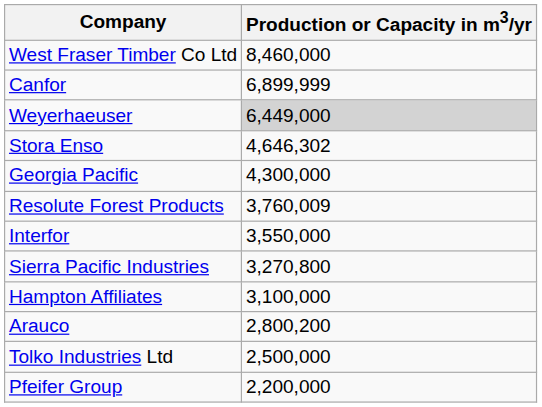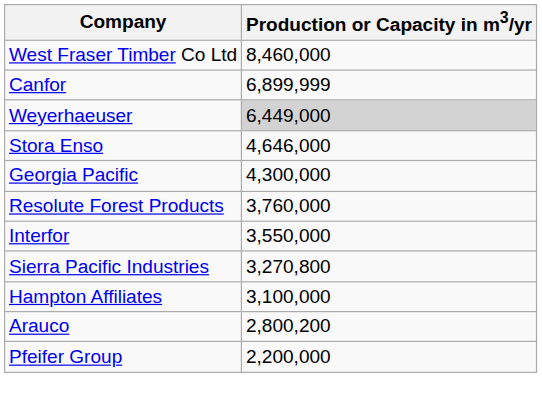Stora Enso | Production or Capacity in m3/yr: 4,646,302 -> 4,646,000
Resolute Forest Products | Production or Capacity in m3/yr: 3,760,009 -> 3,760,000
- row: Tolko Industries Ltd | 2,500,000
